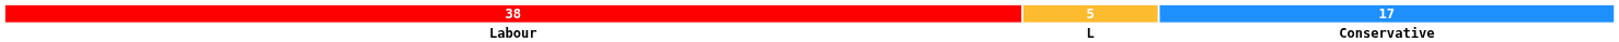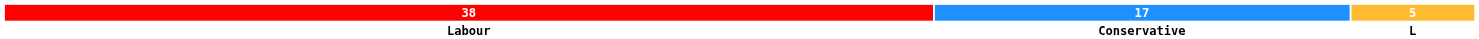columns swapped: 17 <-> 5
